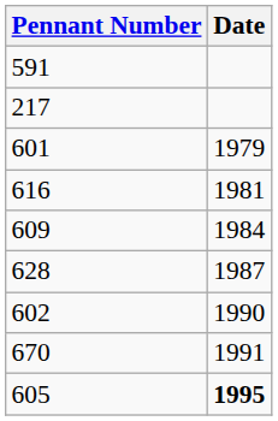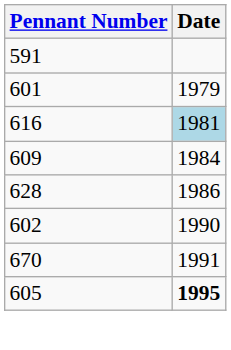- row: 217
616 | Date: no background -> lightblue background
628 | Date: 1987 -> 1986
